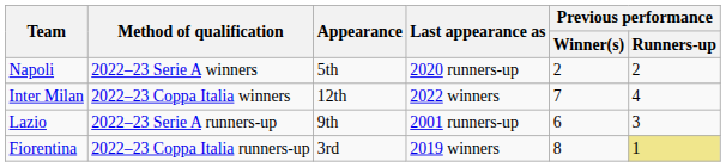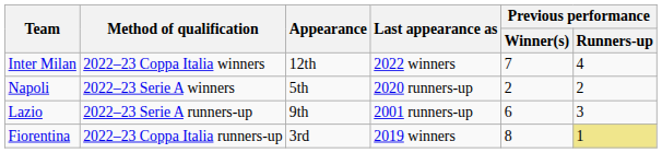rows swapped: Napoli <-> Inter Milan
